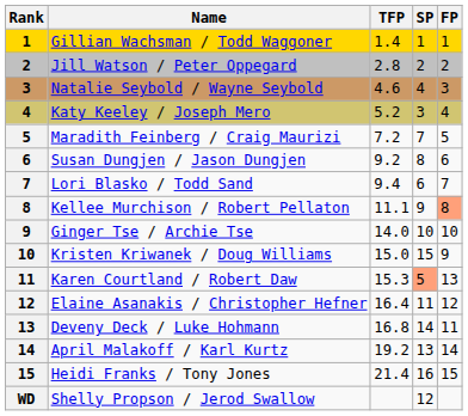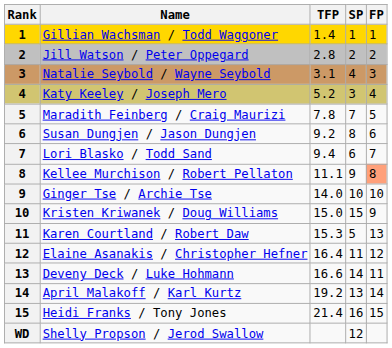Natalie Seybold / Wayne Seybold | TFP: 4.6 -> 3.1
Maradith Feinberg / Craig Maurizi | TFP: 7.2 -> 7.8
Karen Courtland / Robert Daw | SP: lightsalmon background -> no background
Deveny Deck / Luke Hohmann | TFP: 16.8 -> 16.6
